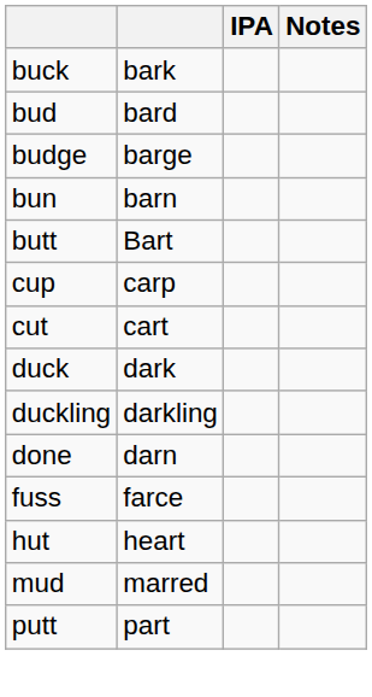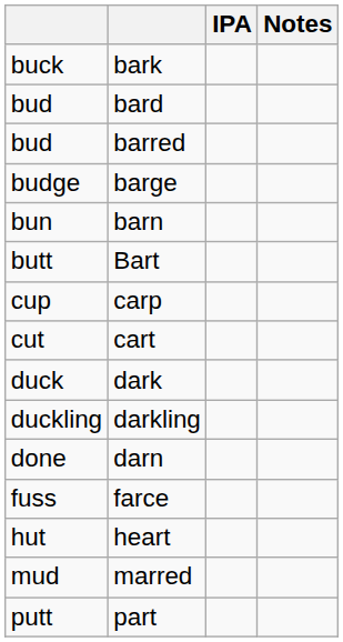+ row: bud | barred
